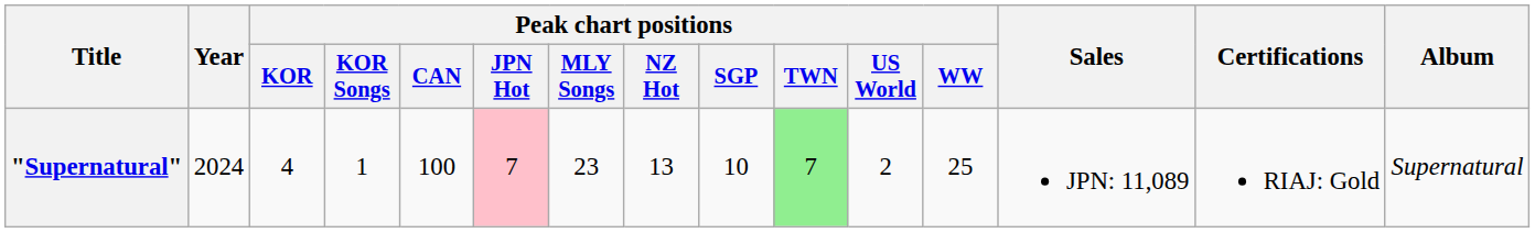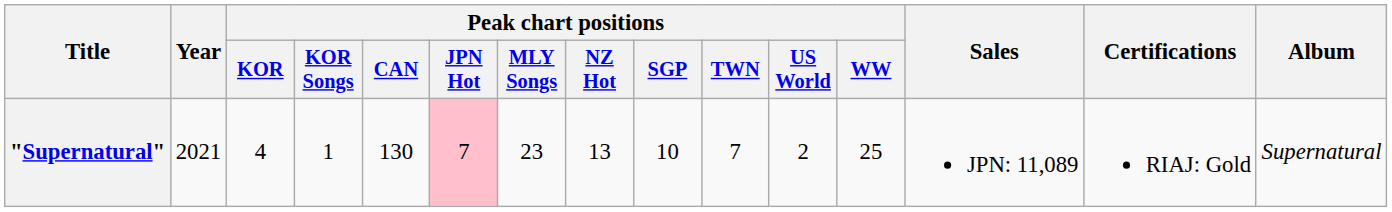"Supernatural" | Year: 2024 -> 2021
"Supernatural" | Peak chart positions / CAN: 100 -> 130
"Supernatural" | Peak chart positions / TWN: lightgreen background -> no background
